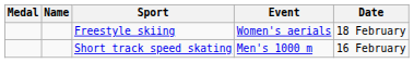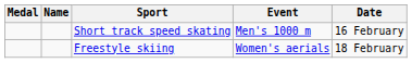rows swapped: Short track speed skating <-> Freestyle skiing
